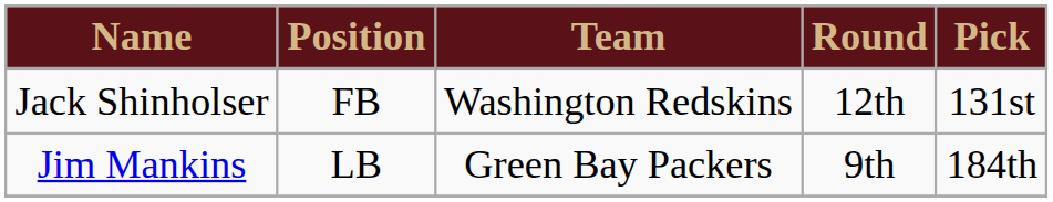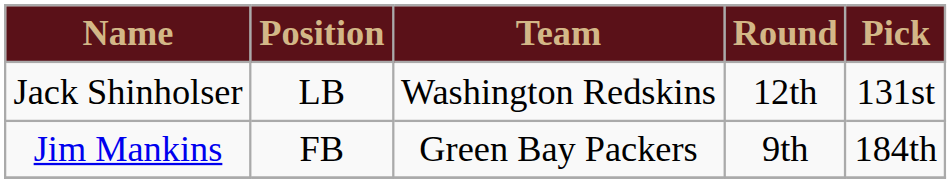Jack Shinholser | Position: FB -> LB
Jim Mankins | Position: LB -> FB
